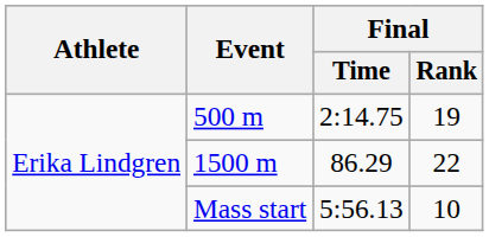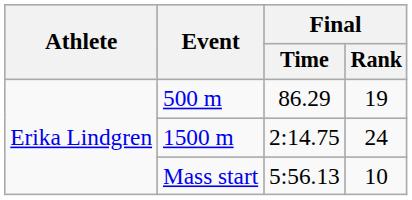500 m | Final / Time: 2:14.75 -> 86.29
1500 m | Final / Time: 86.29 -> 2:14.75
1500 m | Final / Rank: 22 -> 24
